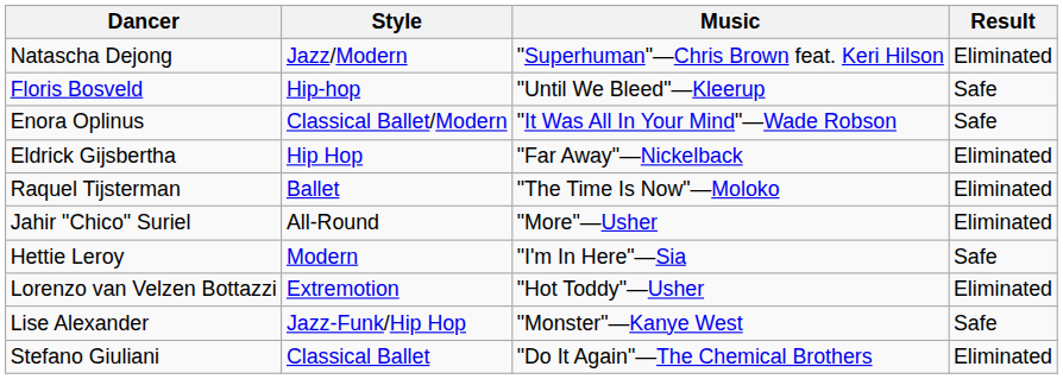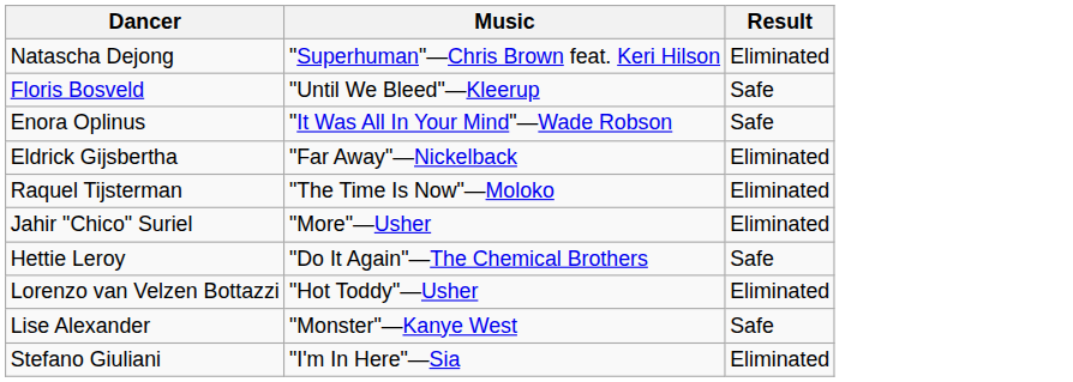- column: Style | Jazz/Modern | Hip-hop | Classical Ballet/Modern | Hip Hop | Ballet | All-Round | Modern | Extremotion | Jazz-Funk/Hip Hop | Classical Ballet
Hettie Leroy | Music: "I'm In Here"—Sia -> "Do It Again"—The Chemical Brothers
Stefano Giuliani | Music: "Do It Again"—The Chemical Brothers -> "I'm In Here"—Sia
